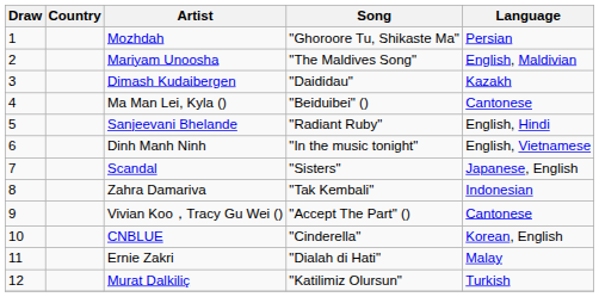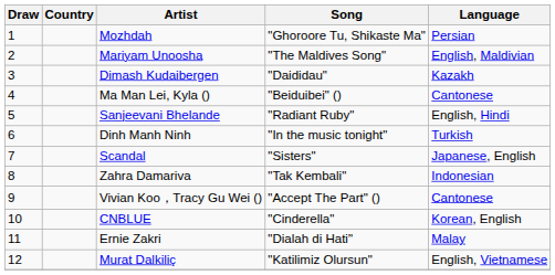Dinh Manh Ninh | Language: English, Vietnamese -> Turkish
Murat Dalkiliç | Language: Turkish -> English, Vietnamese
